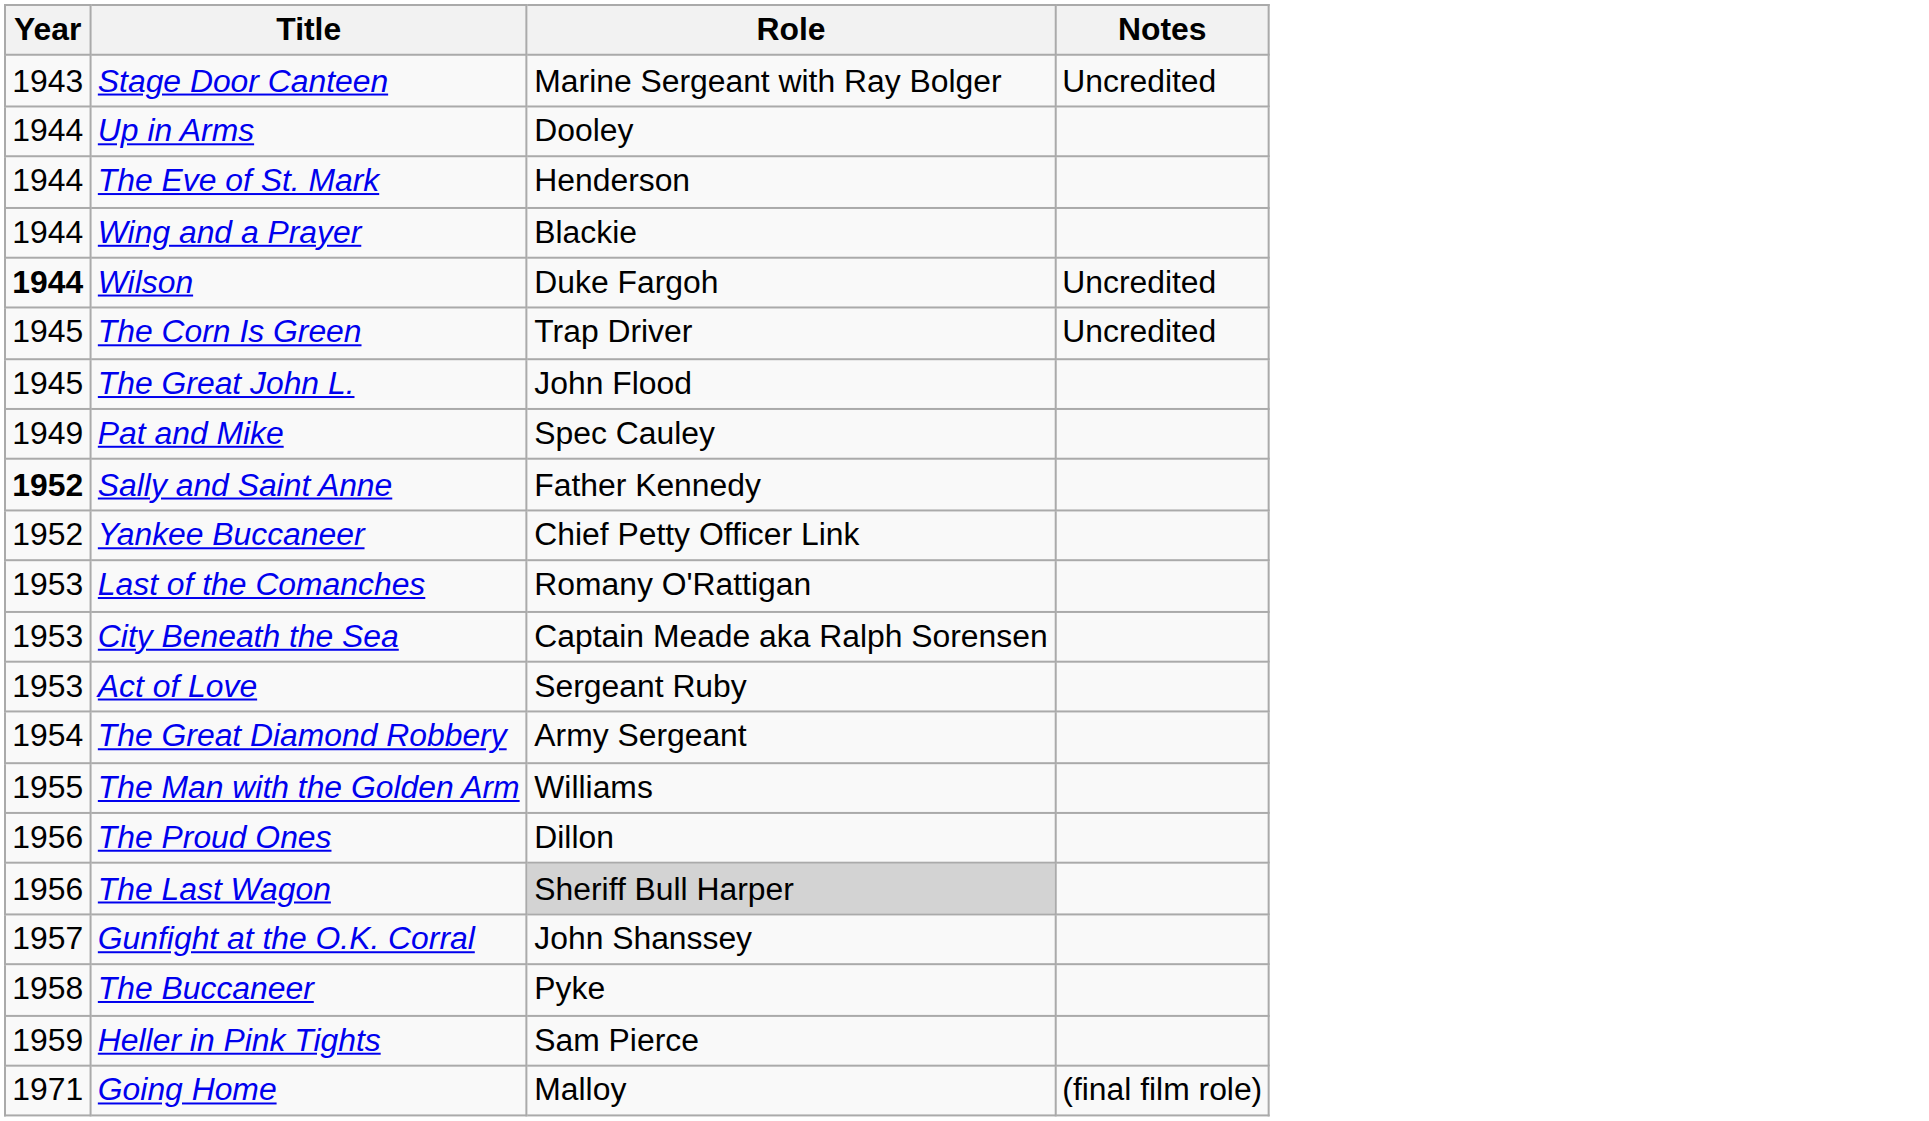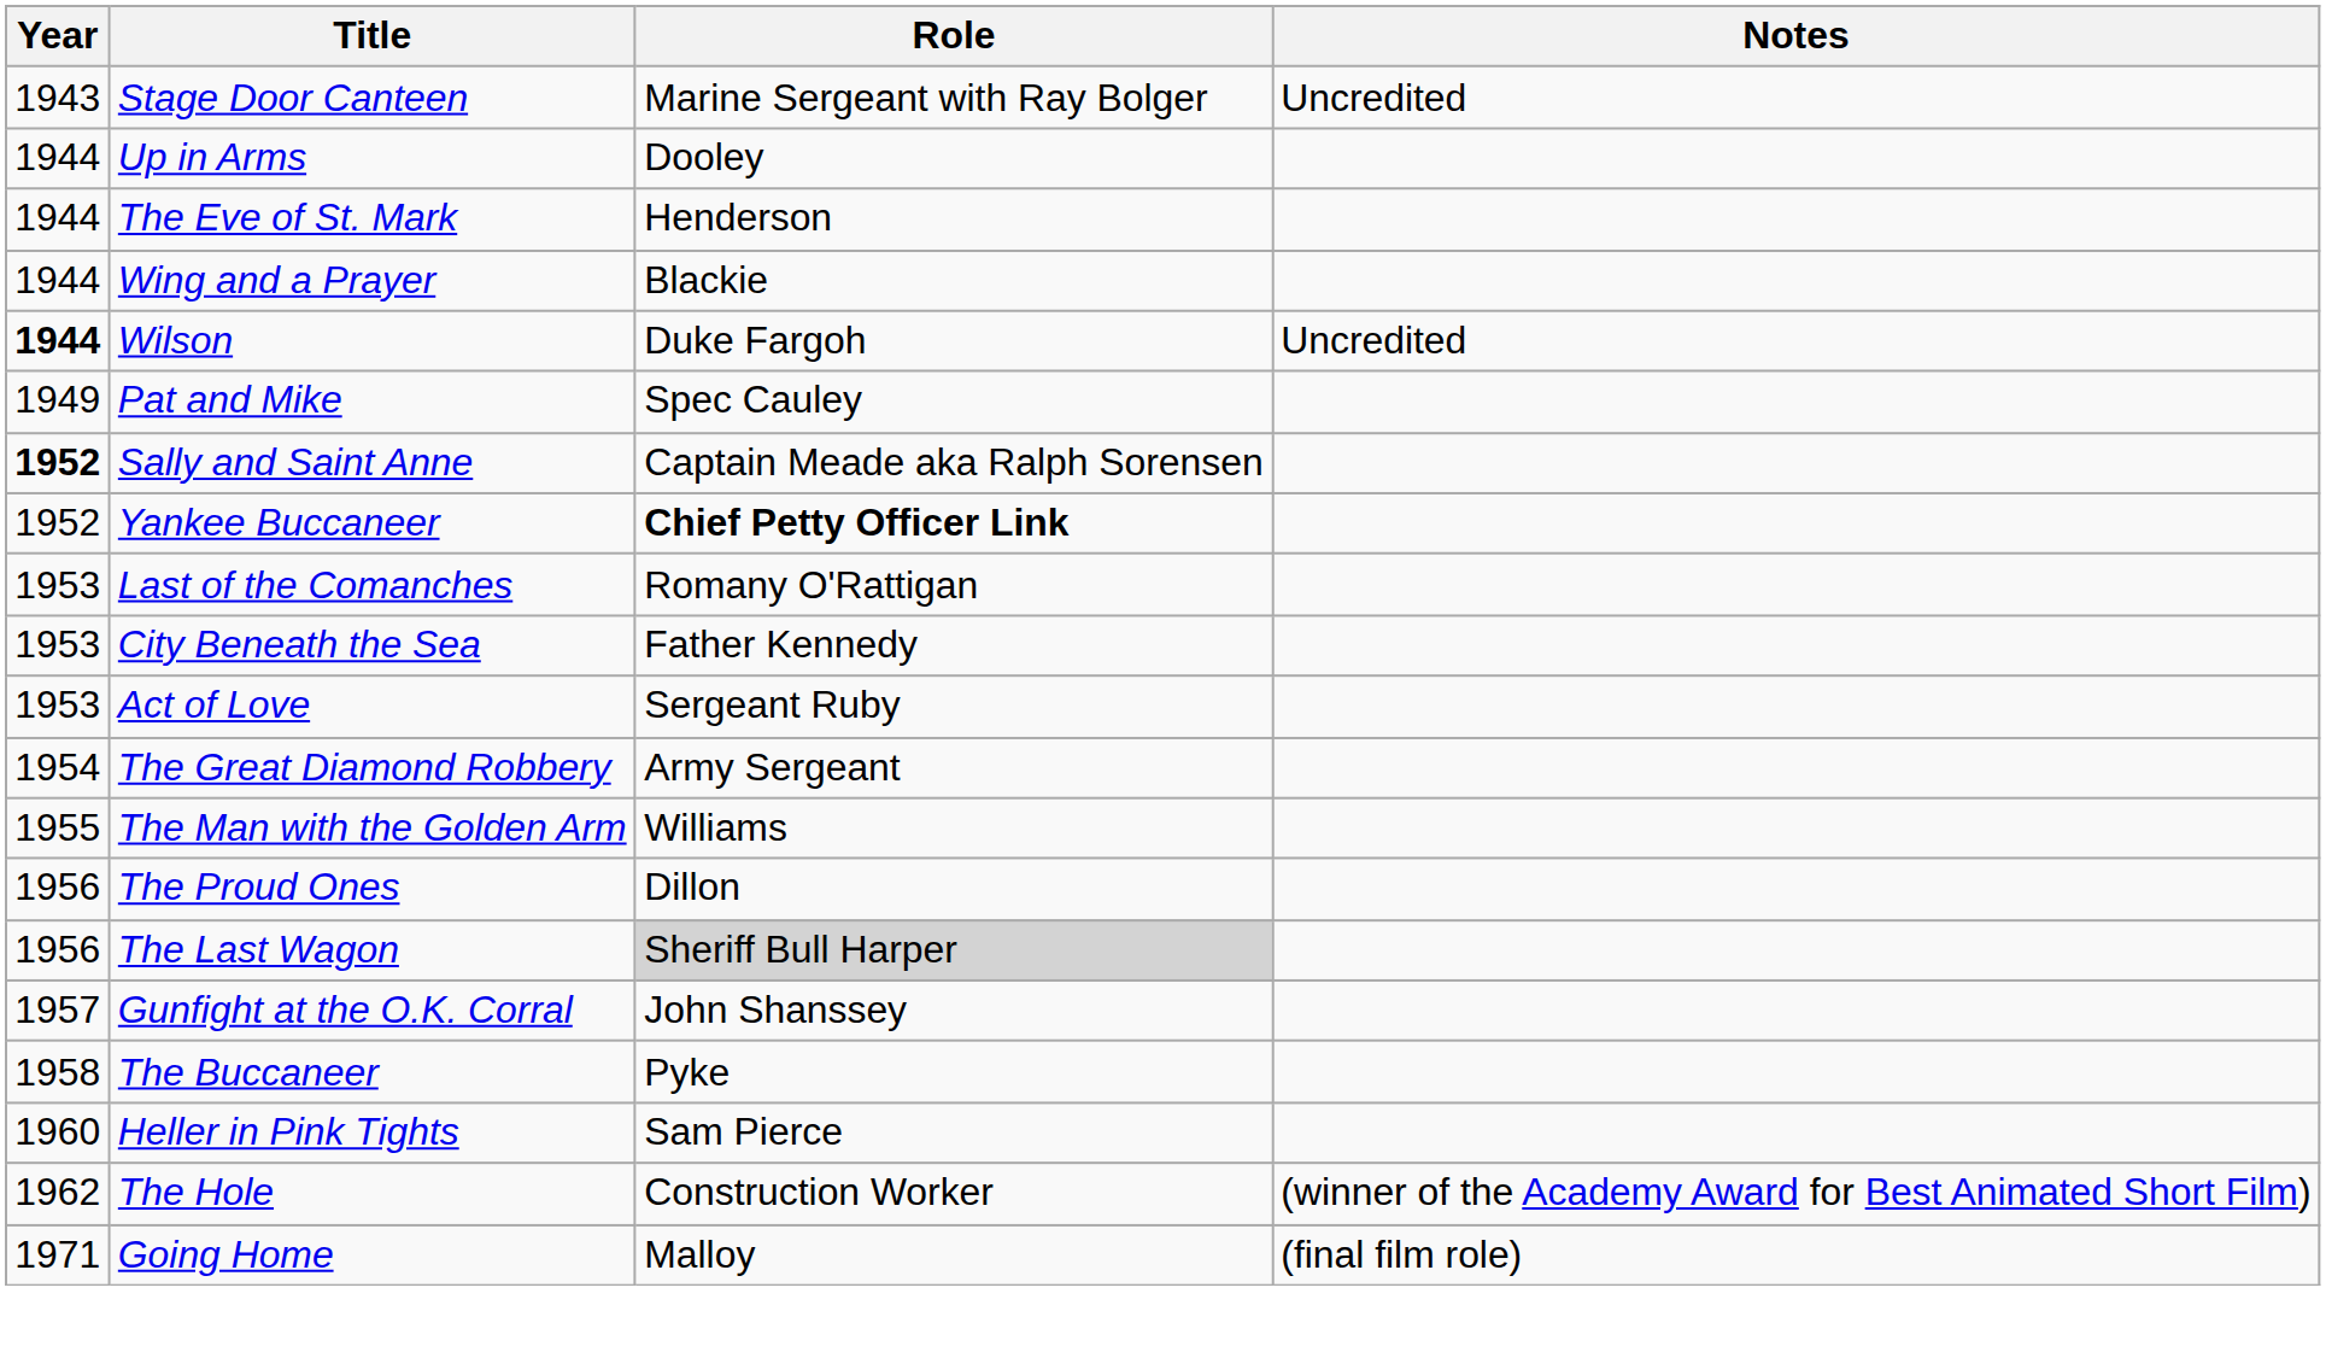- row: 1945 | The Corn Is Green | Trap Driver | Uncredited
- row: 1945 | The Great John L. | John Flood
Sally and Saint Anne | Role: Father Kennedy -> Captain Meade aka Ralph Sorensen
Yankee Buccaneer | Role: normal -> bold
City Beneath the Sea | Role: Captain Meade aka Ralph Sorensen -> Father Kennedy
Heller in Pink Tights | Year: 1959 -> 1960
+ row: 1962 | The Hole | Construction Worker | (winner of the Academy Award for Best Animated Short Film)
